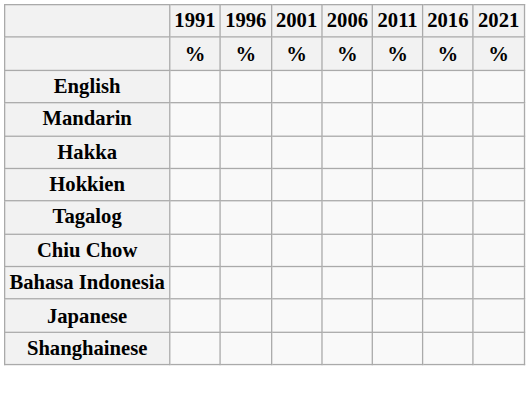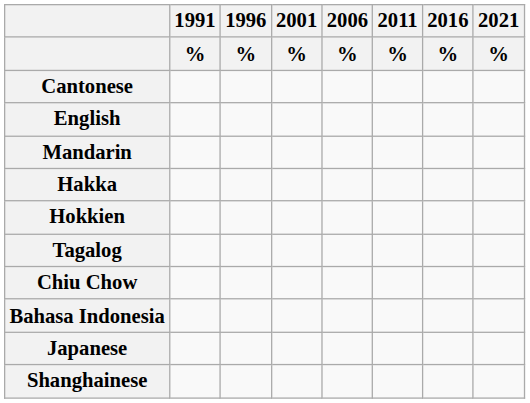+ row: Cantonese
